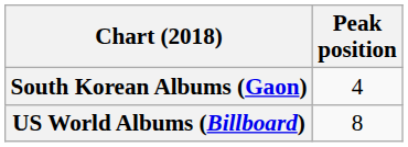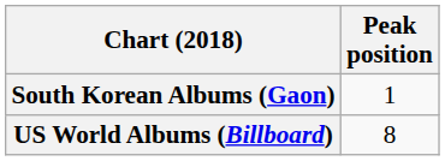South Korean Albums (Gaon) | Peak position: 4 -> 1
